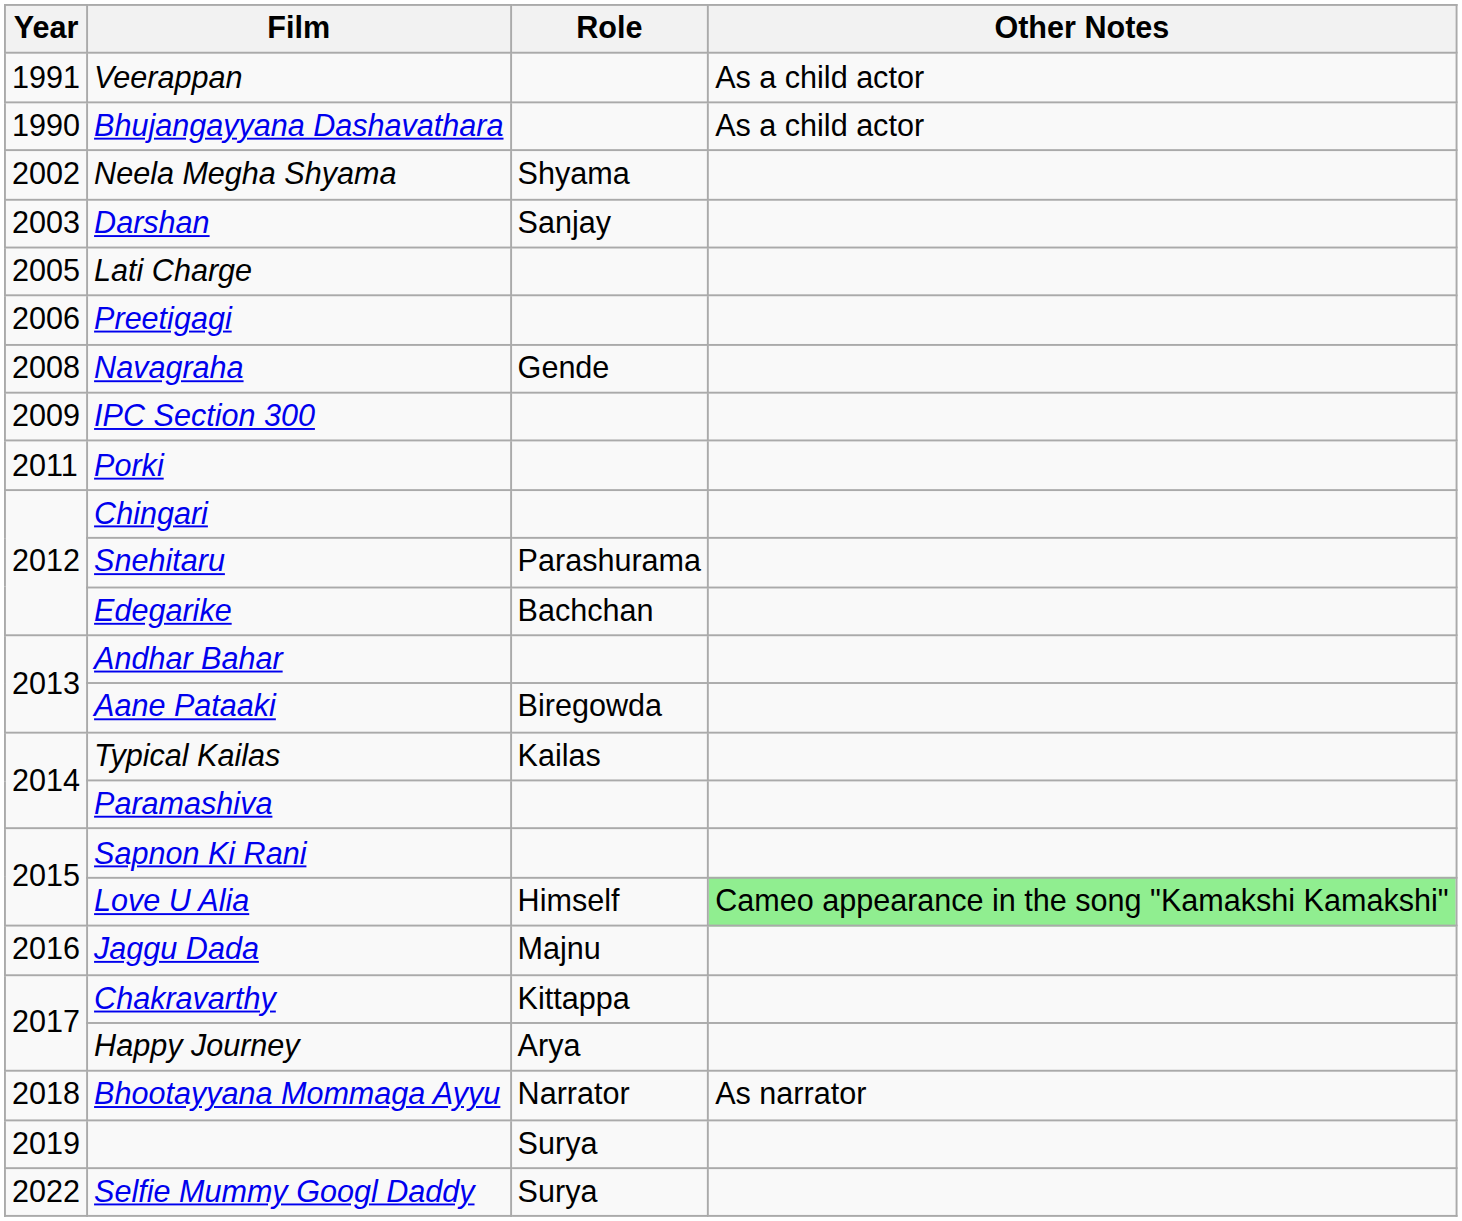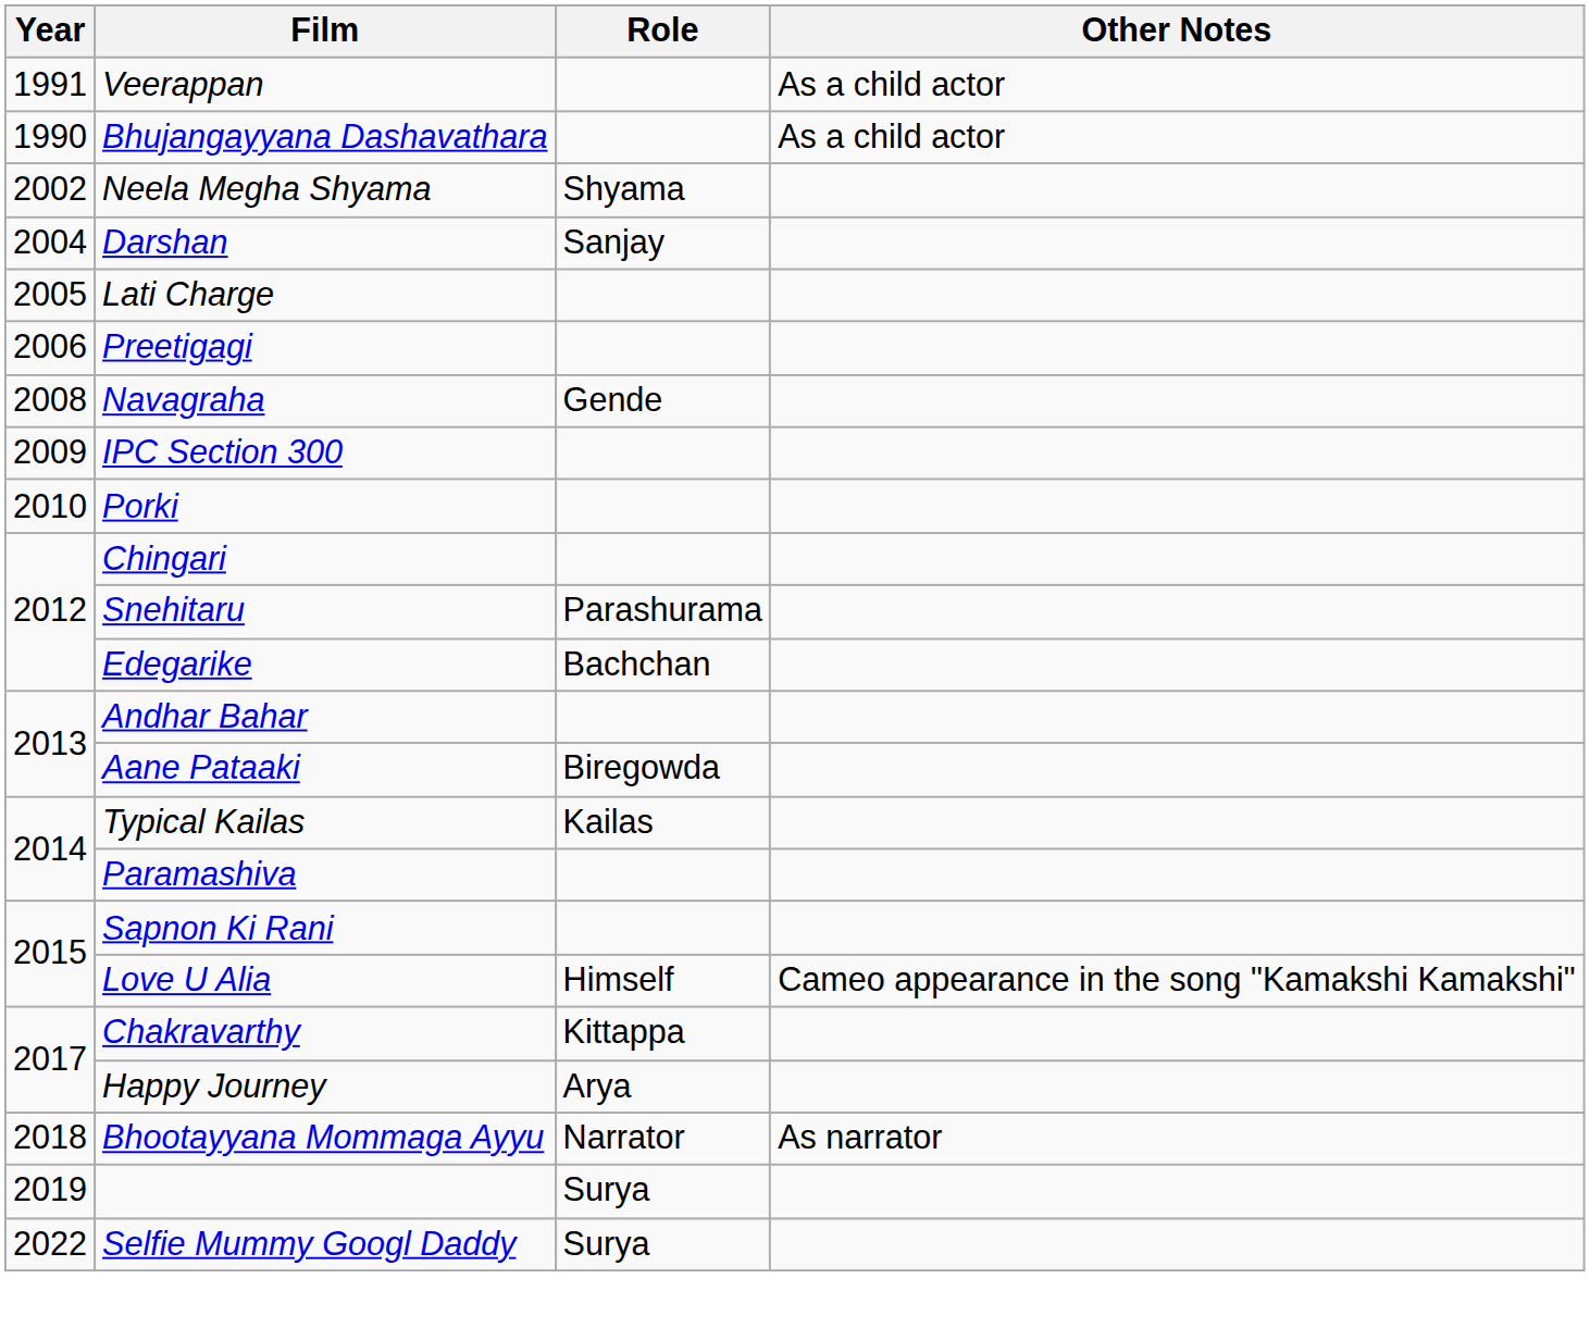Darshan | Year: 2003 -> 2004
Porki | Year: 2011 -> 2010
Love U Alia | Other Notes: lightgreen background -> no background
- row: 2016 | Jaggu Dada | Majnu
